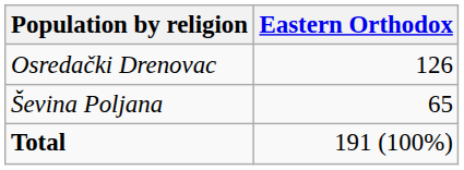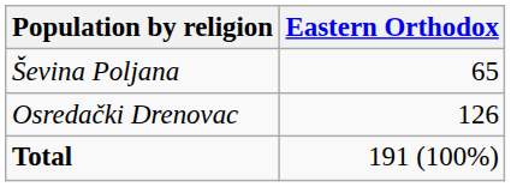rows swapped: Osredački Drenovac <-> Ševina Poljana
